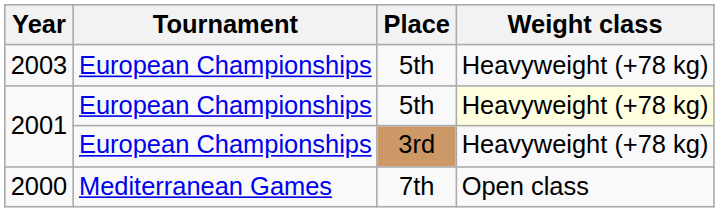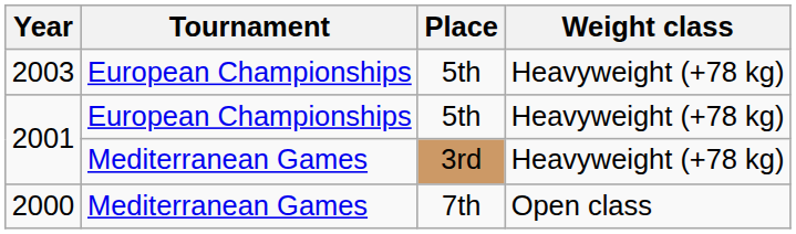2001 / 5th | Weight class: lightyellow background -> no background
2001 / 3rd | Tournament: European Championships -> Mediterranean Games
